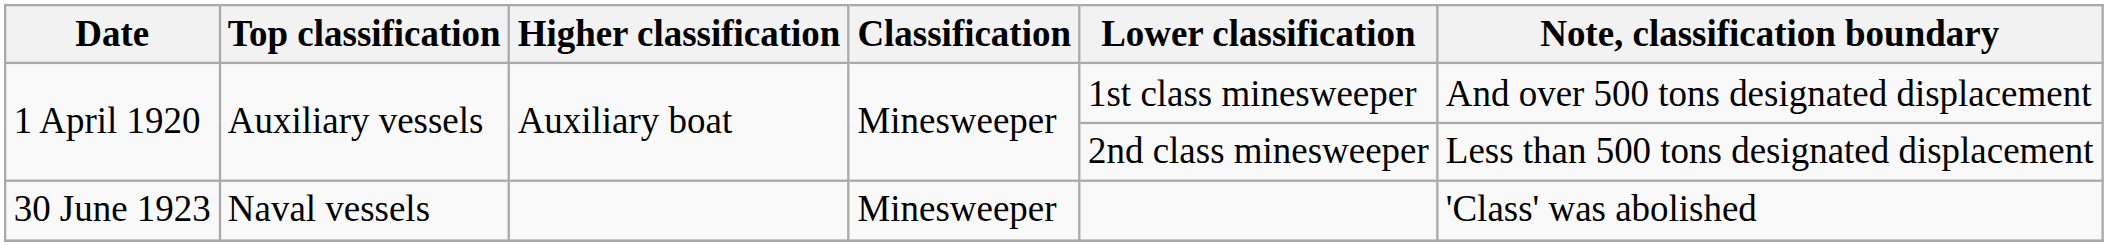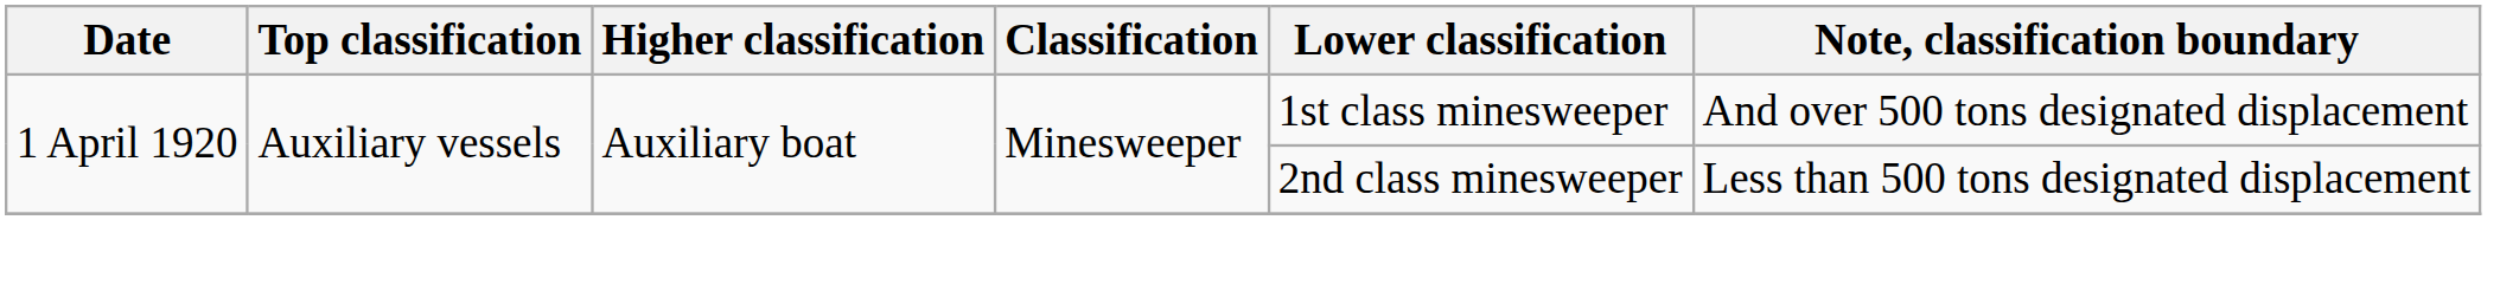- row: 30 June 1923 | Naval vessels | Minesweeper | 'Class' was abolished
